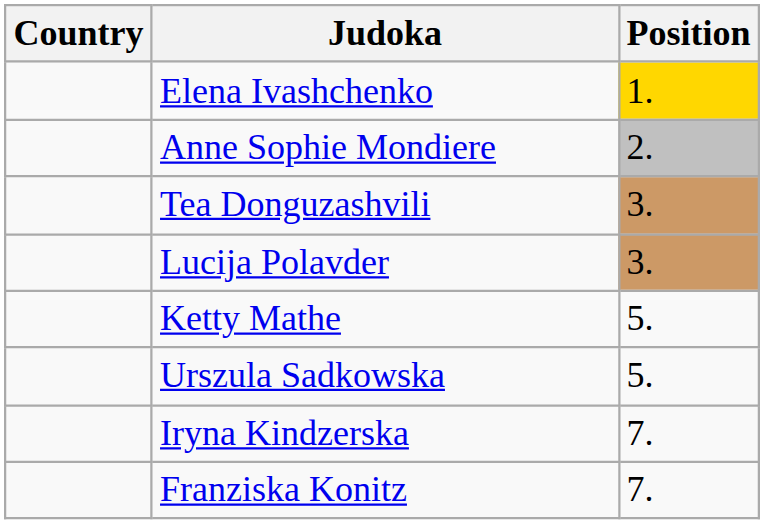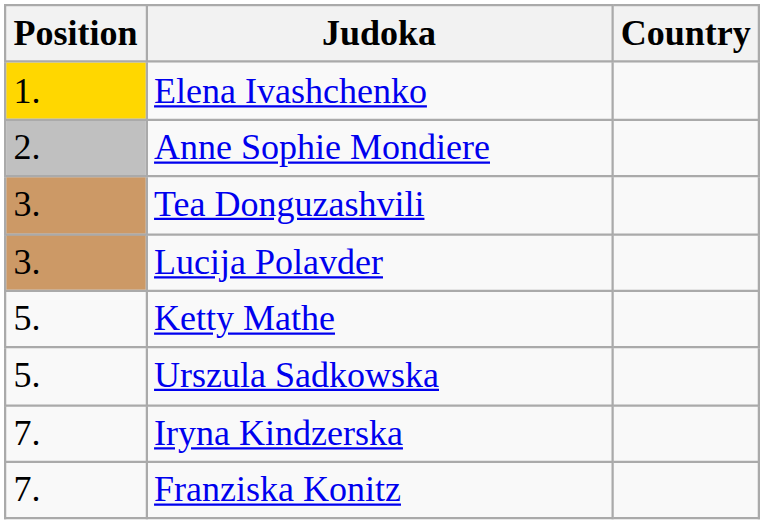columns swapped: Position <-> Country
